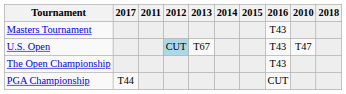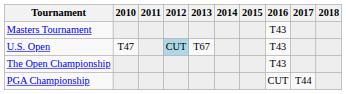columns swapped: 2010 <-> 2017
